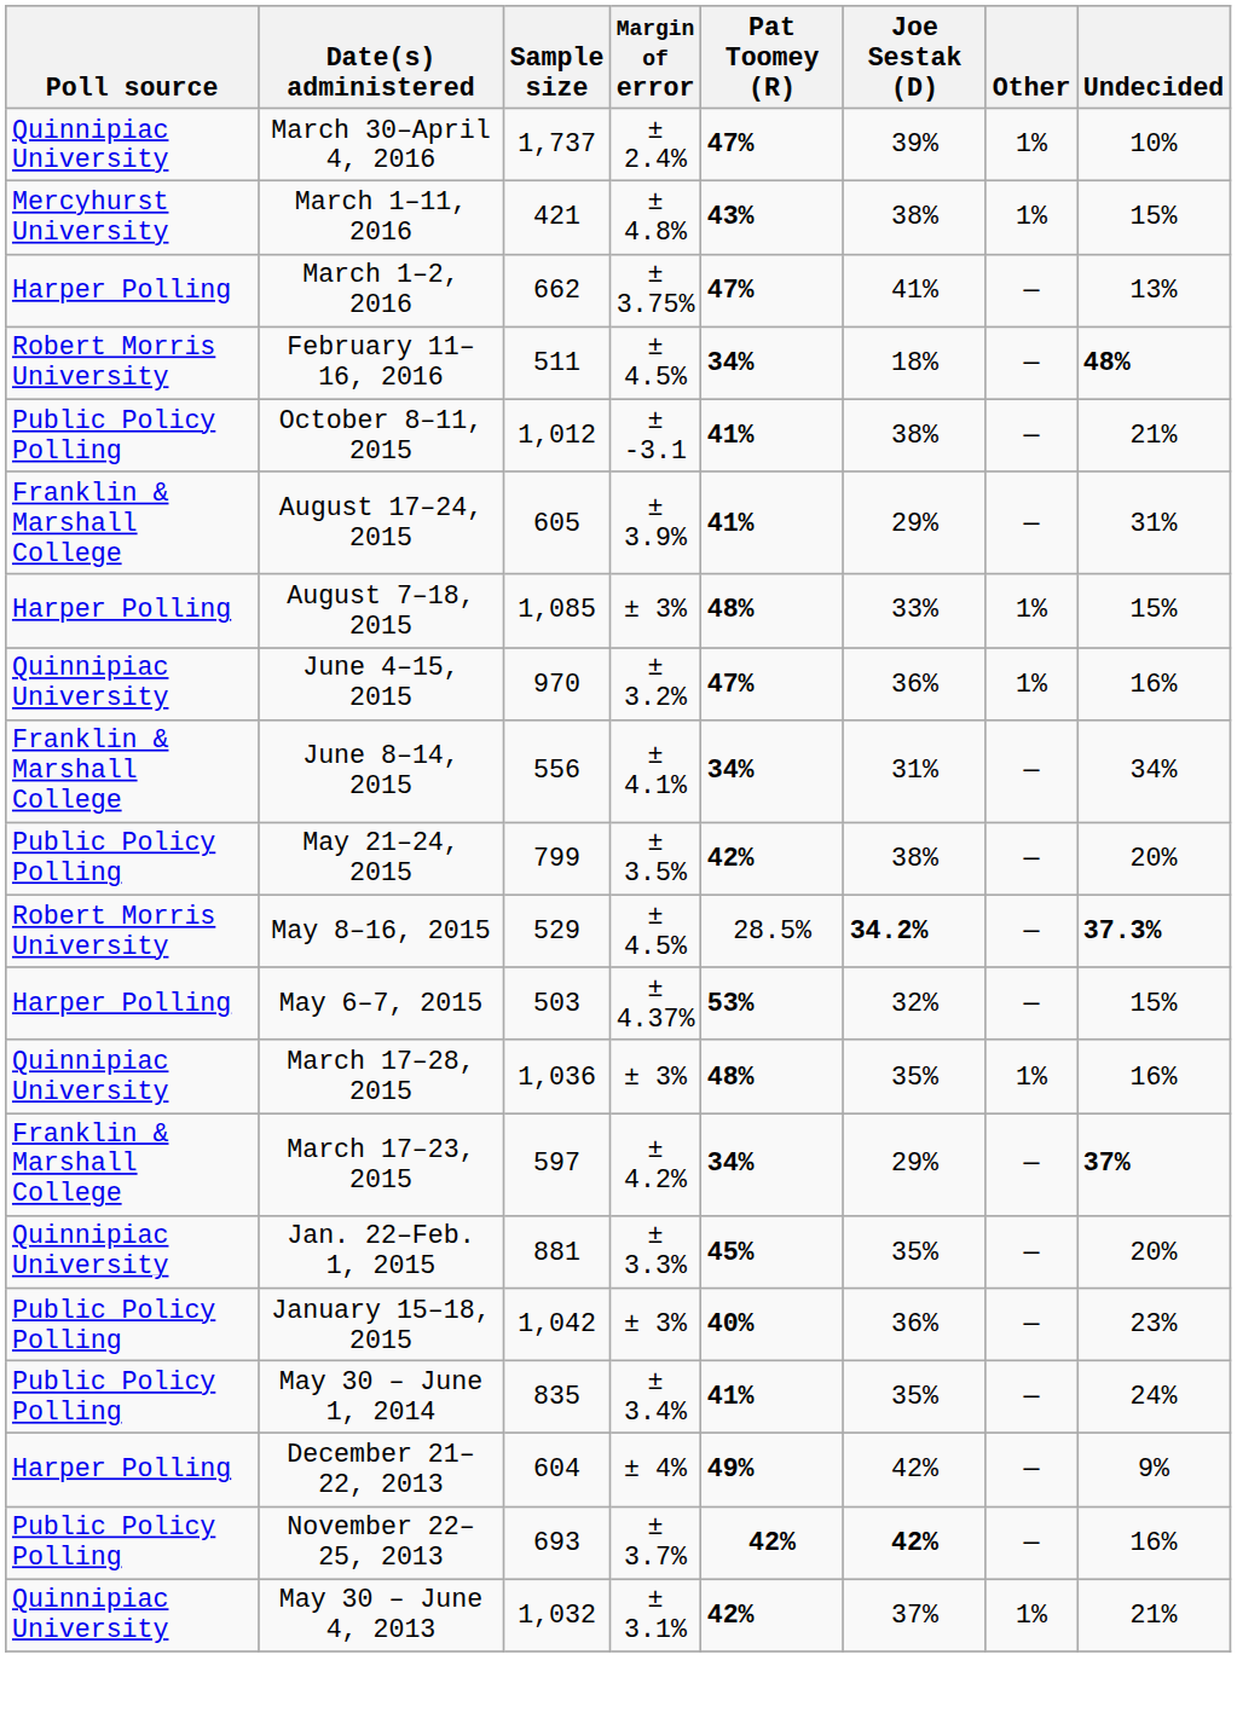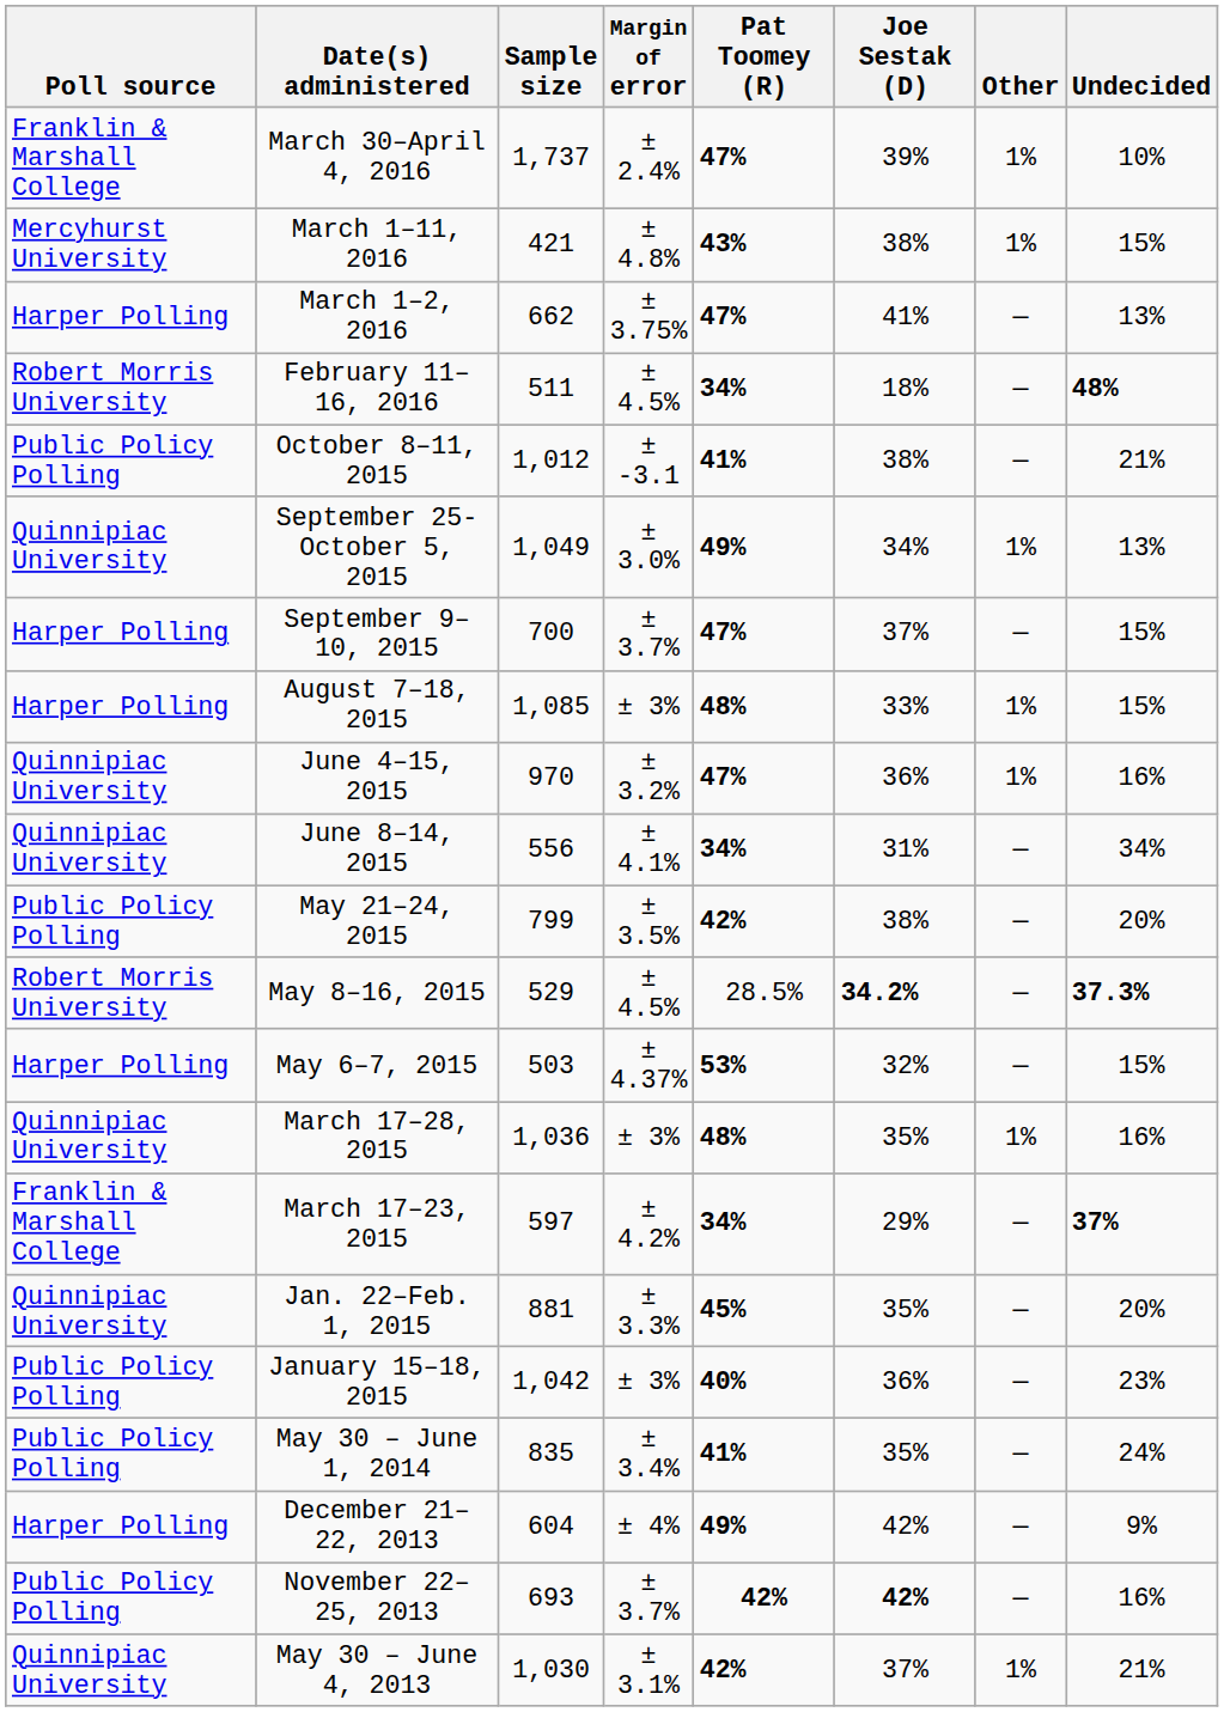March 30–April 4, 2016 | Poll source: Quinnipiac University -> Franklin & Marshall College
+ row: Quinnipiac University | September 25-October 5, 2015 | 1,049 | ± 3.0% | 49% | 34% | 1% | 13%
+ row: Harper Polling | September 9–10, 2015 | 700 | ± 3.7% | 47% | 37% | — | 15%
- row: Franklin & Marshall College | August 17–24, 2015 | 605 | ± 3.9% | 41% | 29% | — | 31%
June 8–14, 2015 | Poll source: Franklin & Marshall College -> Quinnipiac University
May 30 – June 4, 2013 | Sample size: 1,032 -> 1,030
